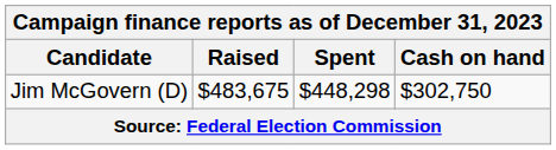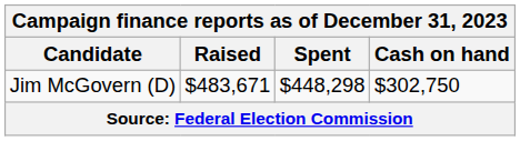Jim McGovern (D) | Raised: $483,675 -> $483,671
